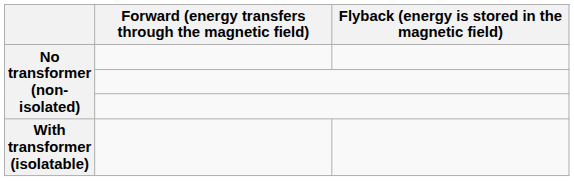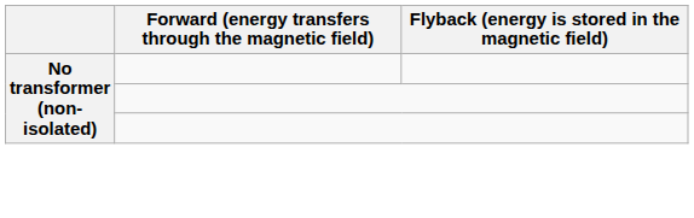- row: With transformer (isolatable)
